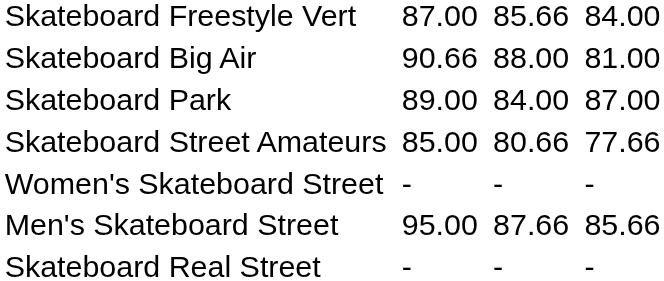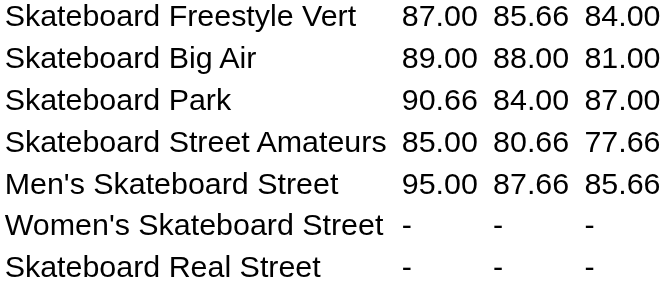Skateboard Big Air | column 3: 90.66 -> 89.00
Skateboard Park | column 3: 89.00 -> 90.66
rows swapped: Women's Skateboard Street <-> Men's Skateboard Street
